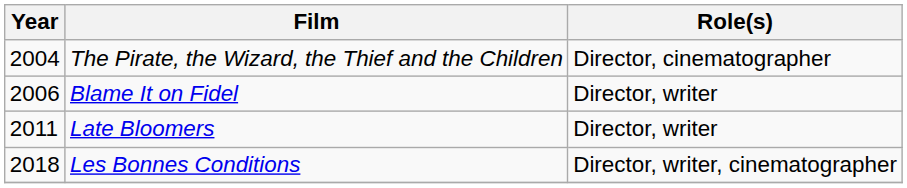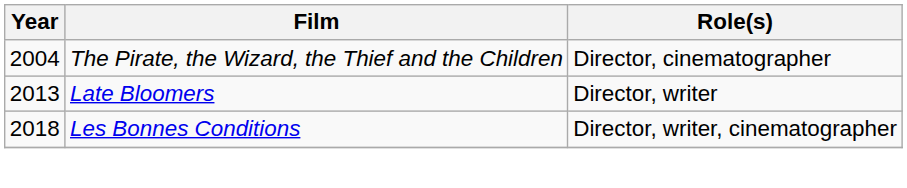- row: 2006 | Blame It on Fidel | Director, writer
Late Bloomers | Year: 2011 -> 2013
